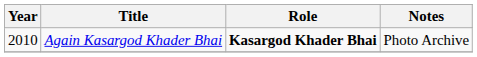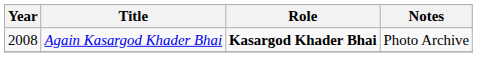Again Kasargod Khader Bhai | Year: 2010 -> 2008
